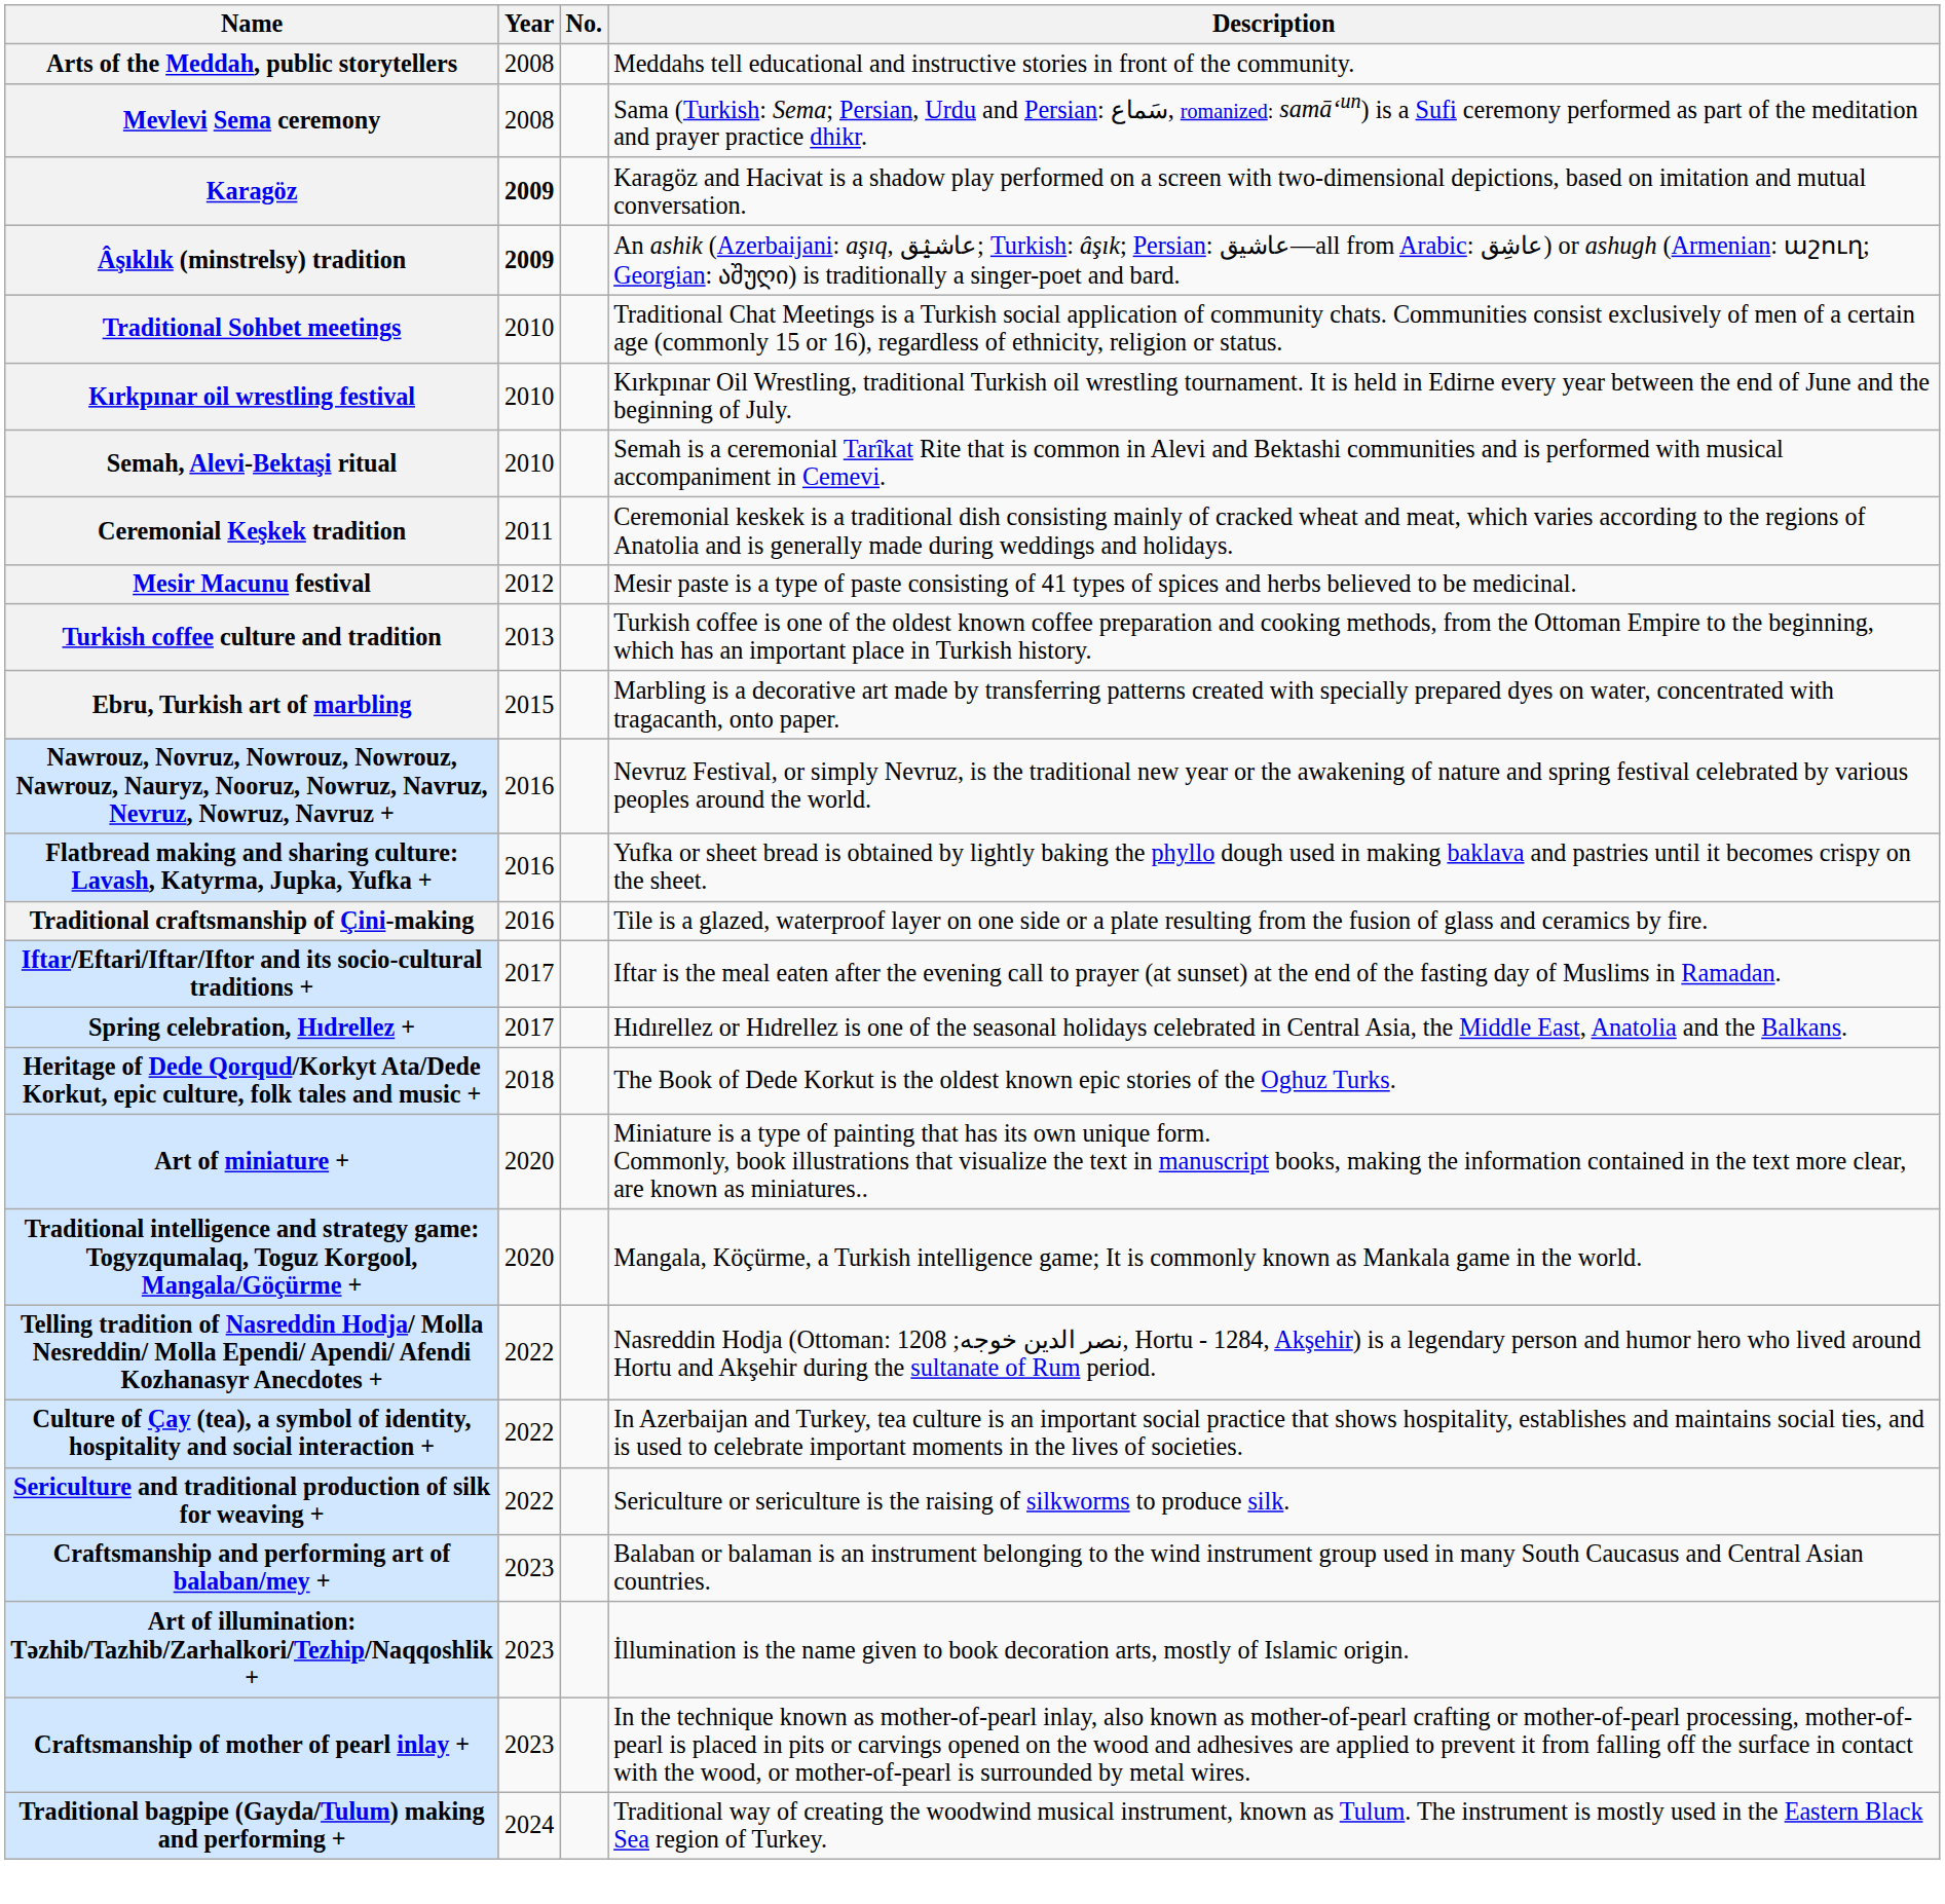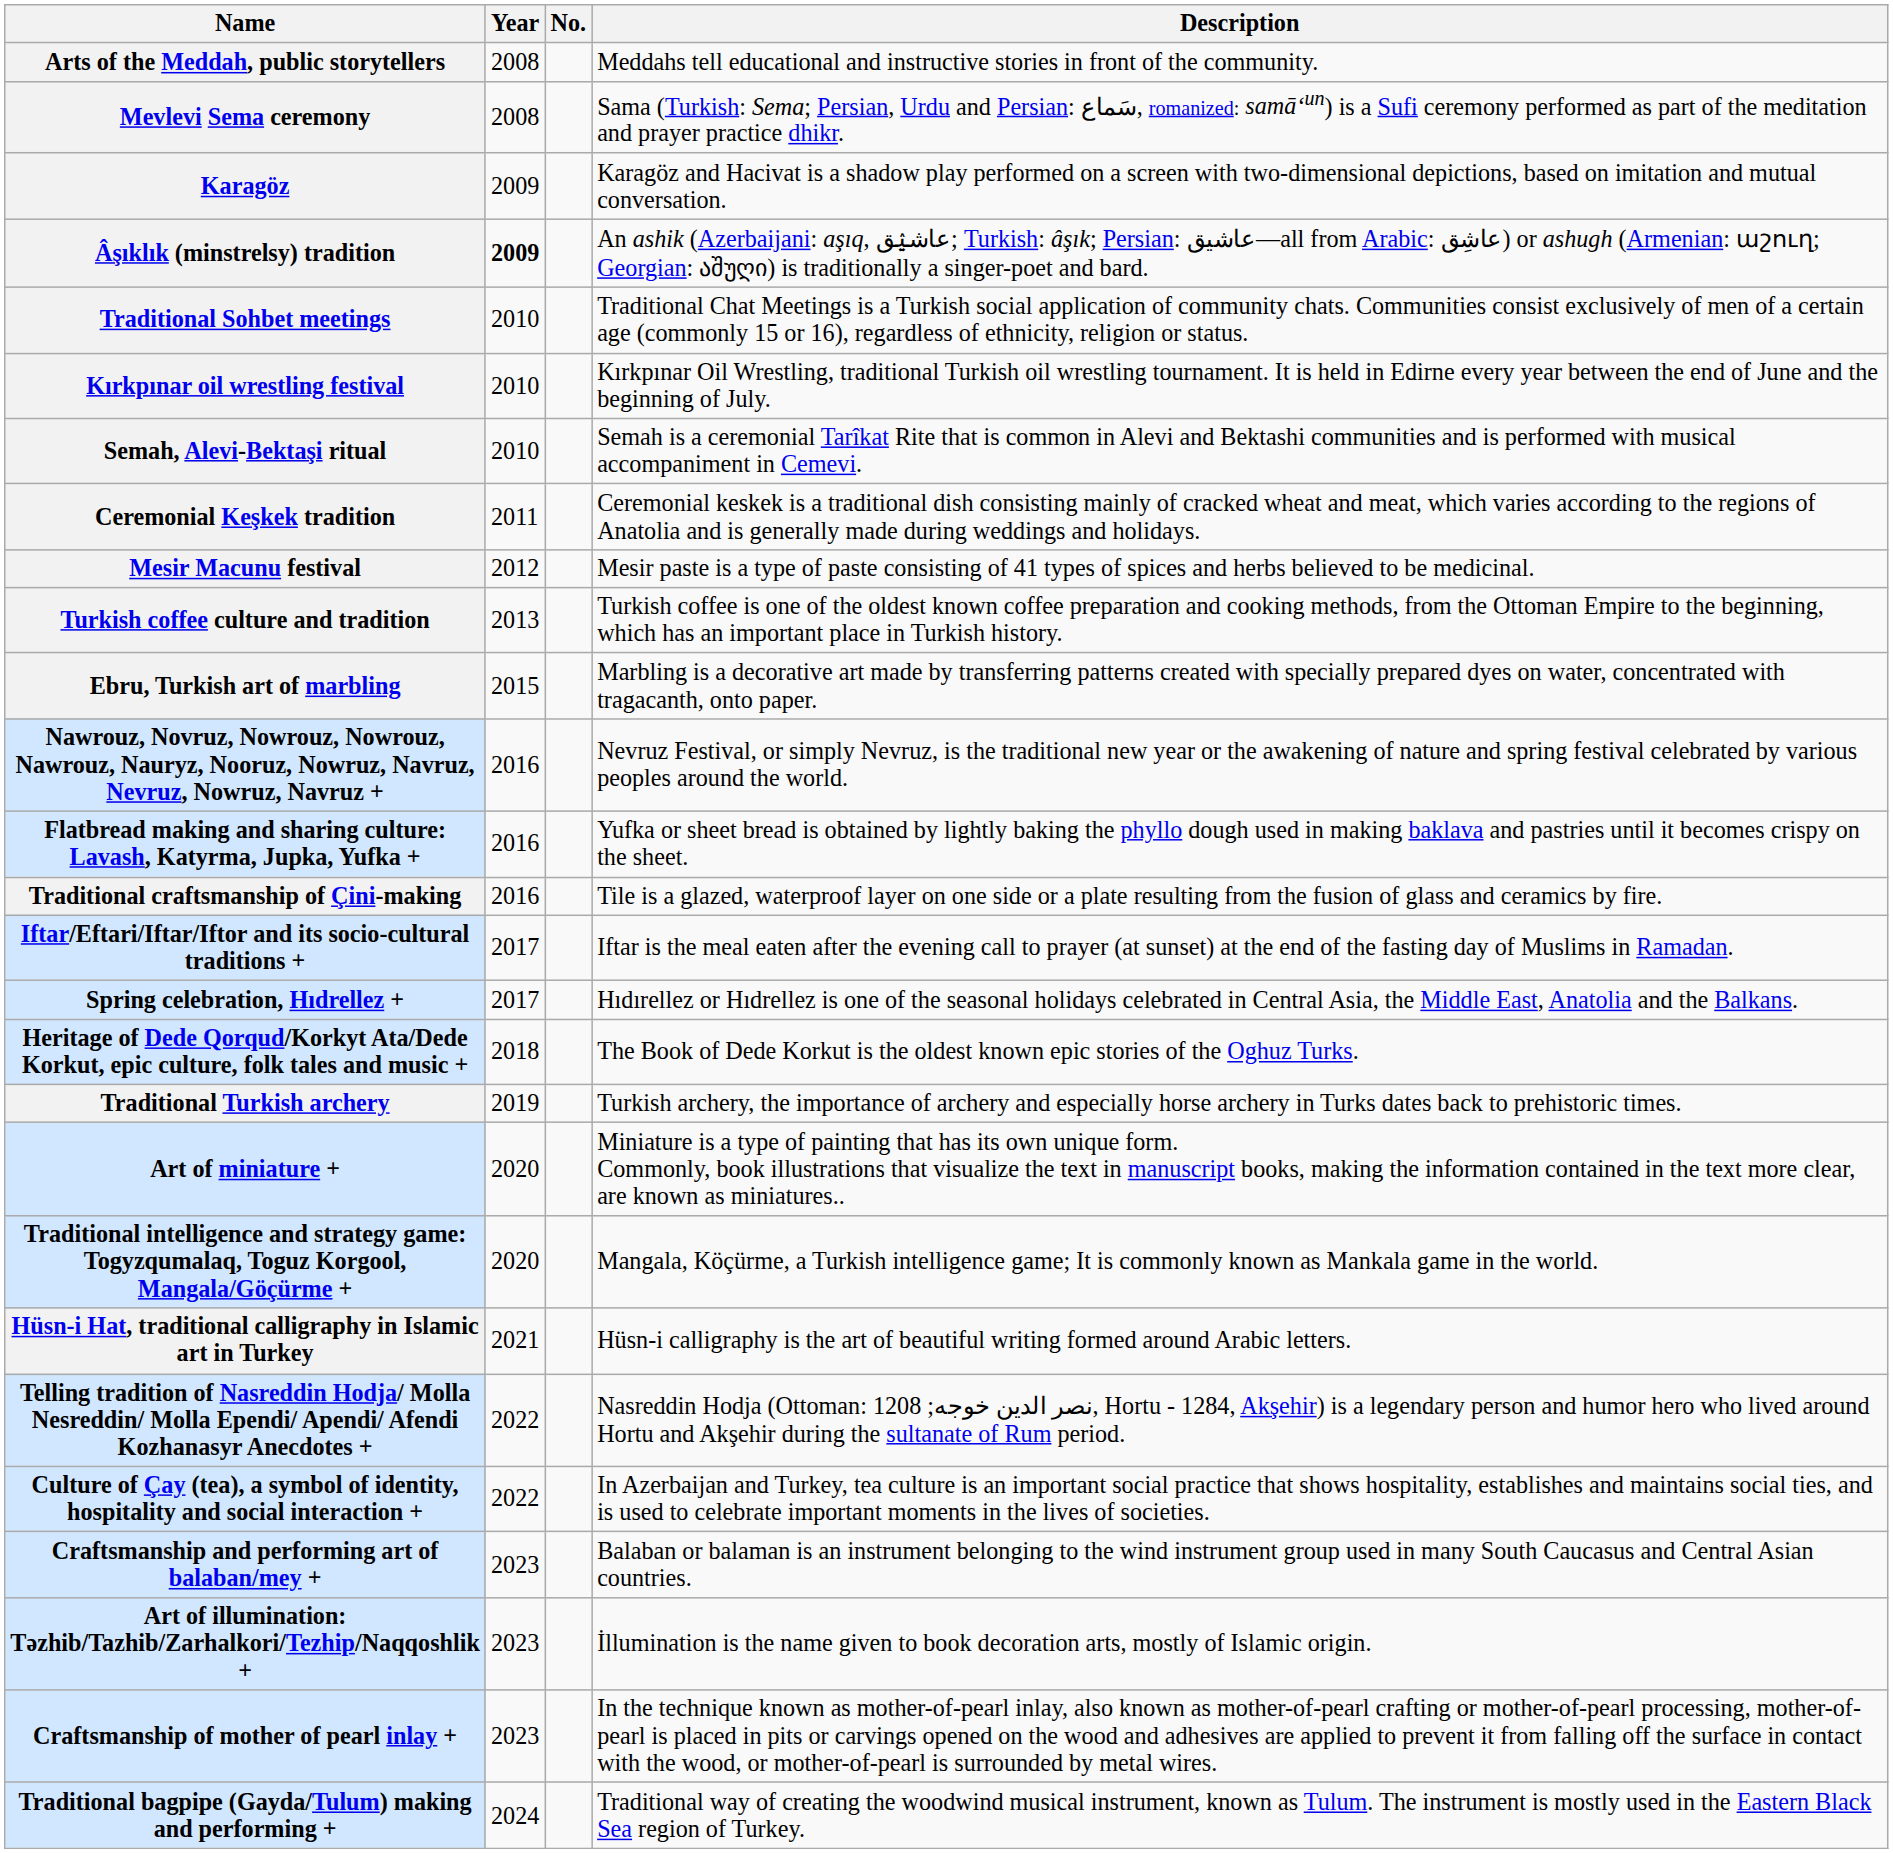Karagöz | Year: bold -> normal
+ row: Traditional Turkish archery | 2019 | Turkish archery, the importance of archery and especially horse archery in Turks dates back to prehistoric times.
+ row: Hüsn-i Hat, traditional calligraphy in Islamic art in Turkey | 2021 | Hüsn-i calligraphy is the art of beautiful writing formed around Arabic letters.
- row: Sericulture and traditional production of silk for weaving + | 2022 | Sericulture or sericulture is the raising of silkworms to produce silk.
